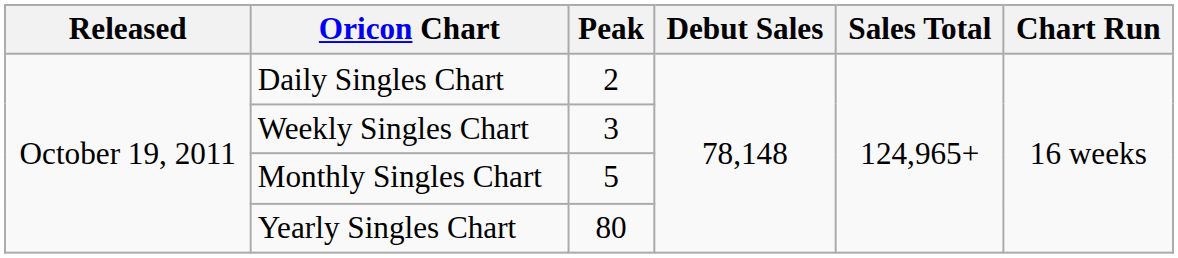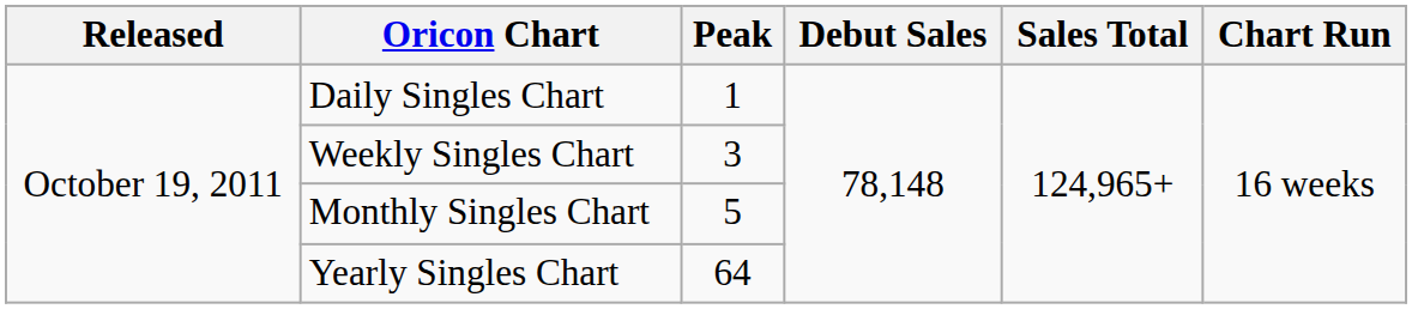Daily Singles Chart | Peak: 2 -> 1
Yearly Singles Chart | Peak: 80 -> 64
